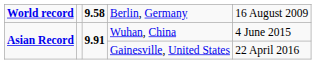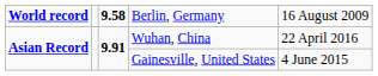Wuhan, China | column 5: 4 June 2015 -> 22 April 2016
Gainesville, United States | column 5: 22 April 2016 -> 4 June 2015
